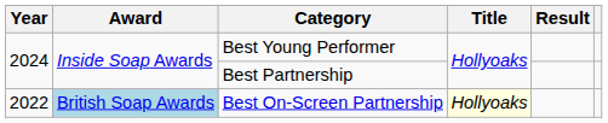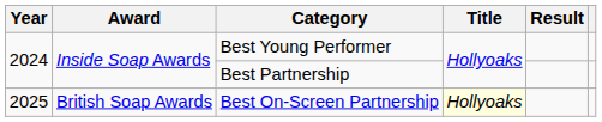Best On-Screen Partnership | Year: 2022 -> 2025
Best On-Screen Partnership | Award: lightblue background -> no background
